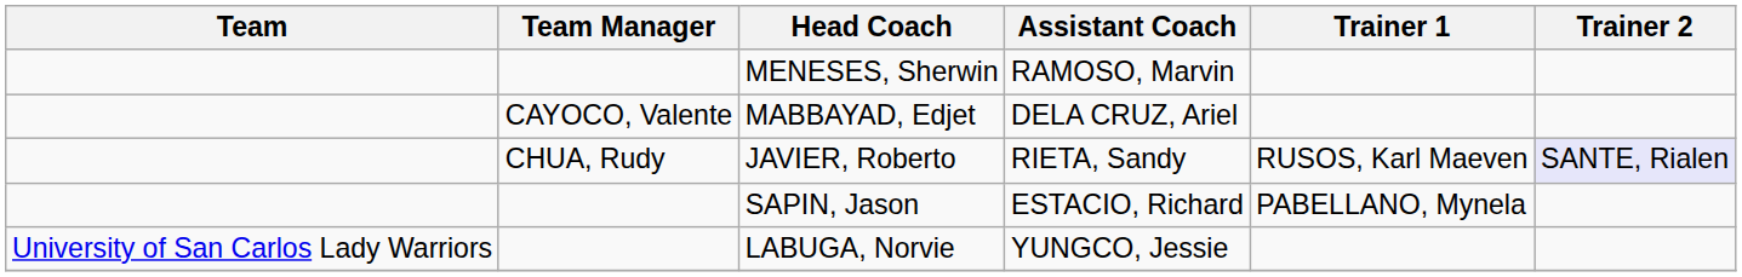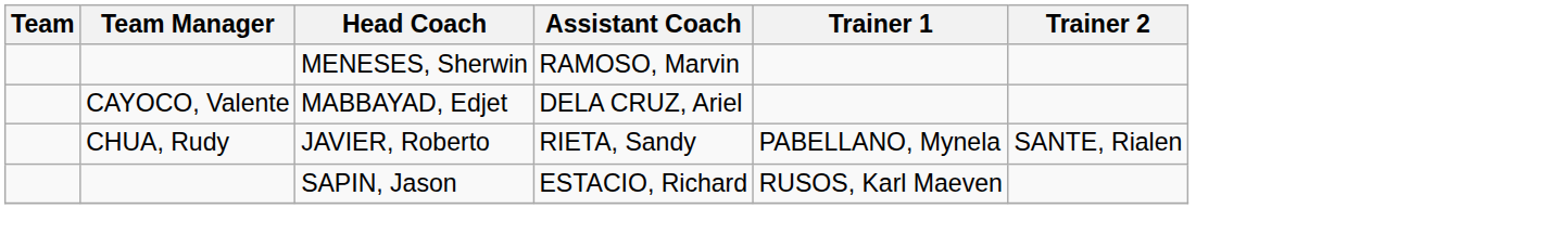JAVIER, Roberto | Trainer 1: RUSOS, Karl Maeven -> PABELLANO, Mynela
JAVIER, Roberto | Trainer 2: lavender background -> no background
SAPIN, Jason | Trainer 1: PABELLANO, Mynela -> RUSOS, Karl Maeven
- row: University of San Carlos Lady Warriors | LABUGA, Norvie | YUNGCO, Jessie
